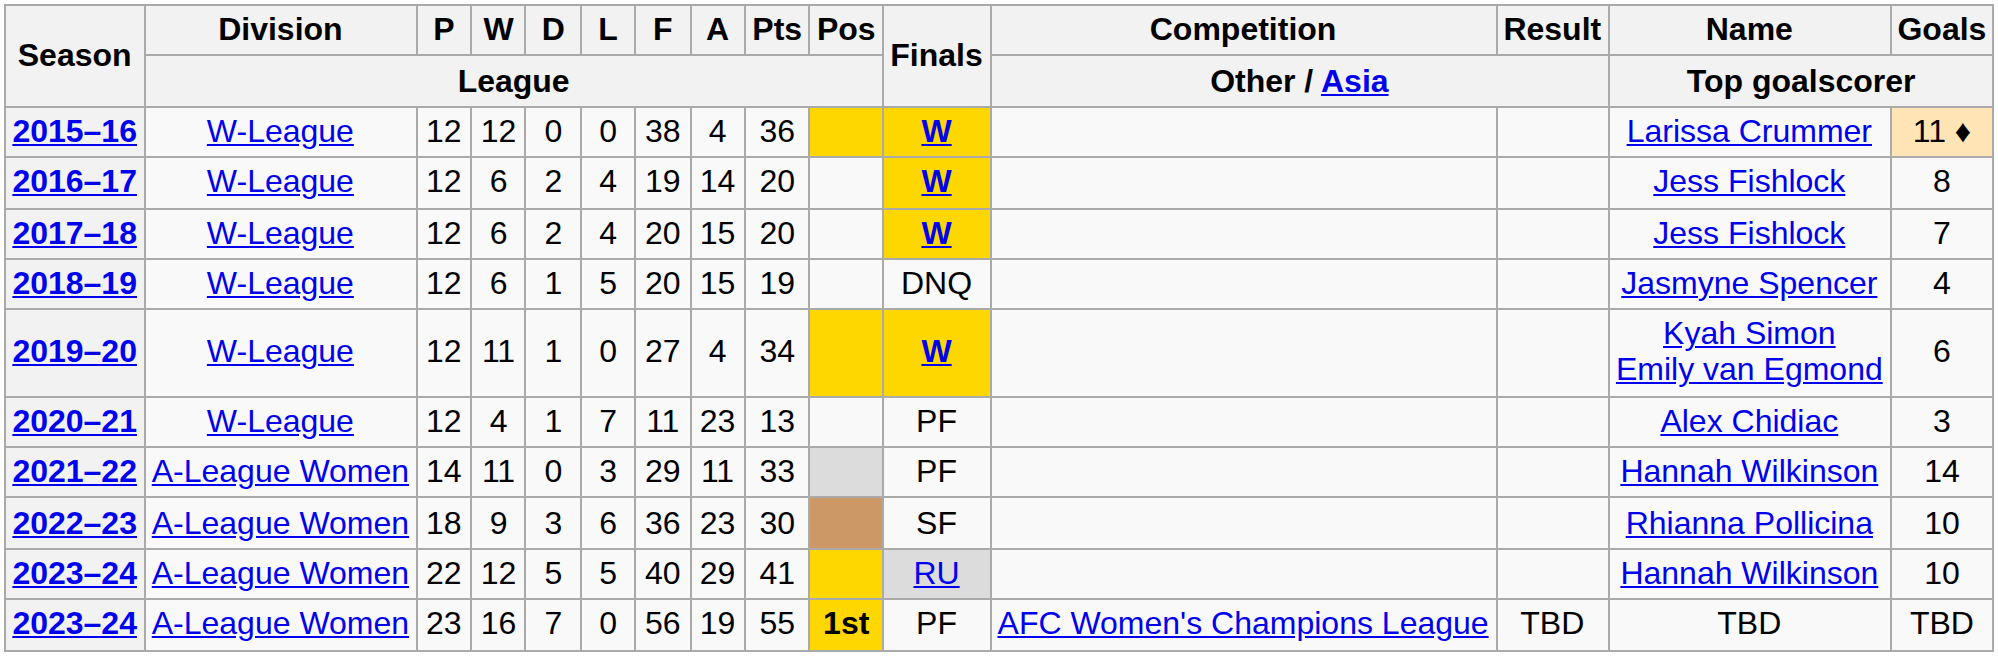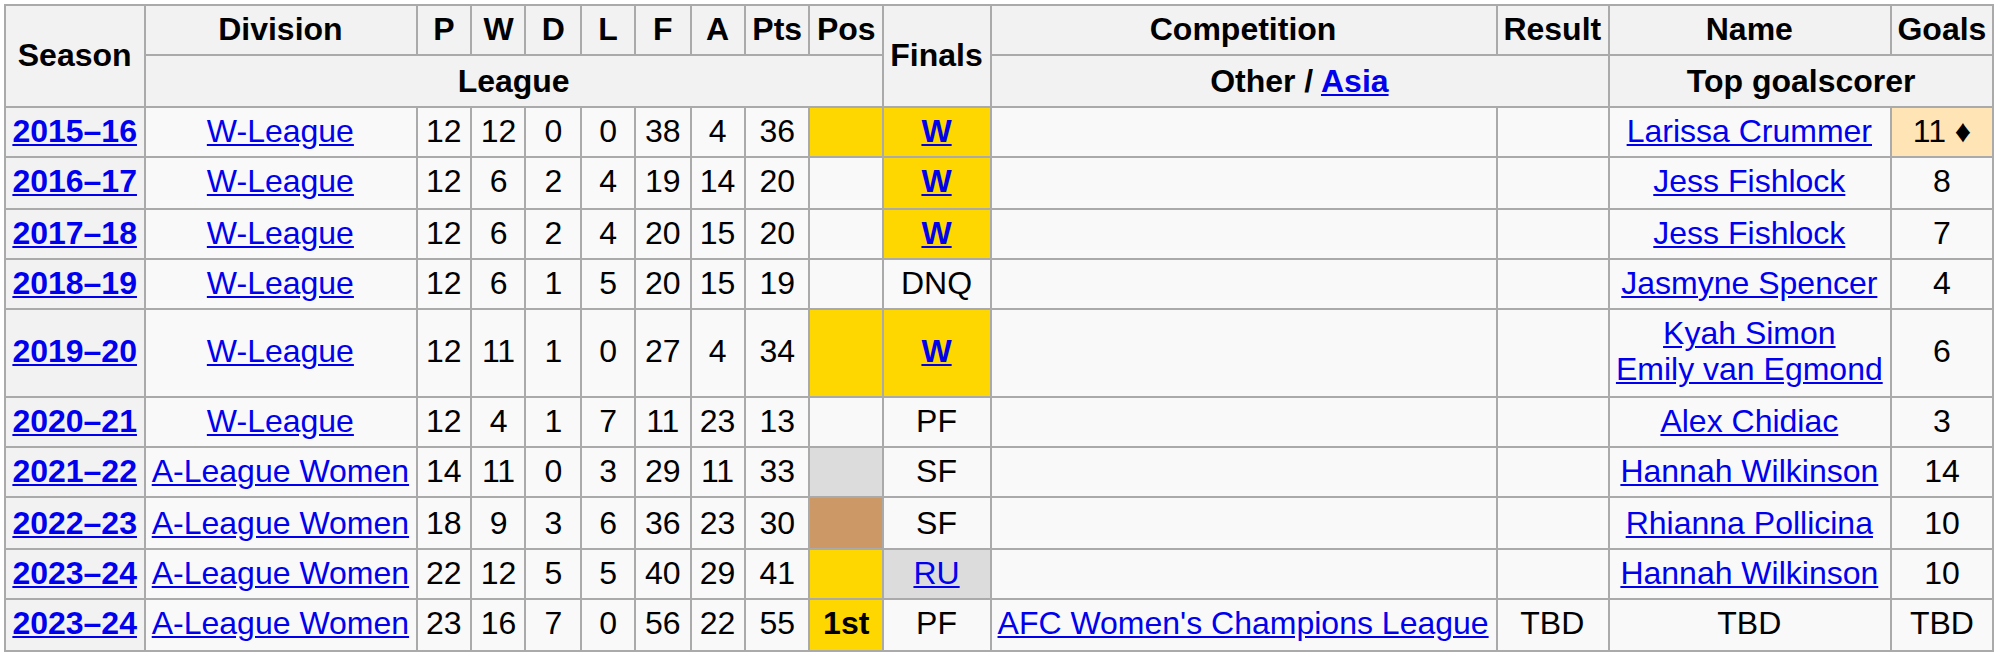2021–22 | Finals: PF -> SF
2023–24 / 16 | A / League: 19 -> 22
